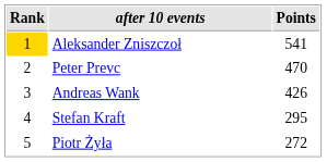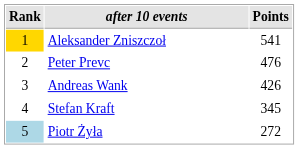Peter Prevc | Points: 470 -> 476
Stefan Kraft | Points: 295 -> 345
Piotr Żyła | Rank: no background -> lightblue background
